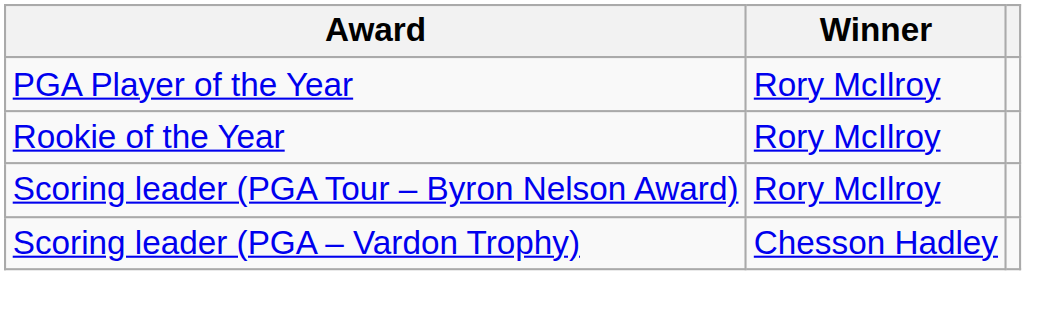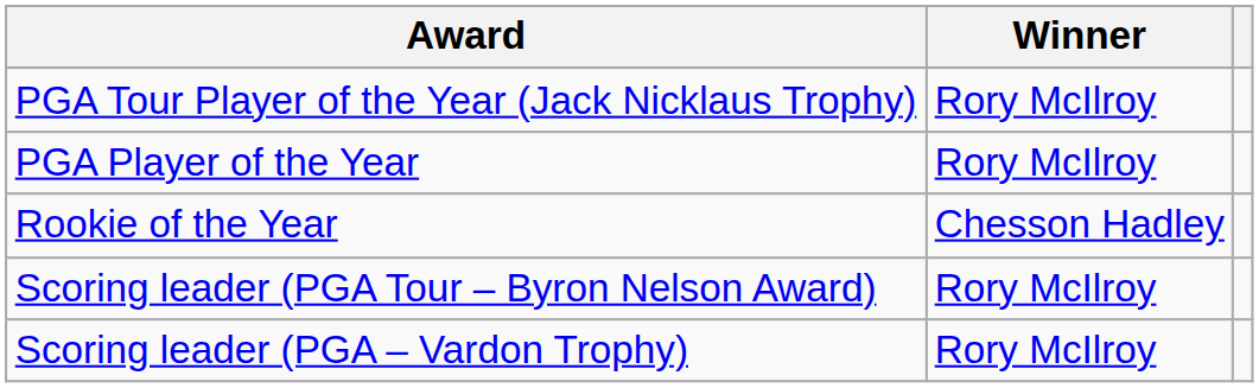+ row: PGA Tour Player of the Year (Jack Nicklaus Trophy) | Rory McIlroy
Rookie of the Year | Winner: Rory McIlroy -> Chesson Hadley
Scoring leader (PGA – Vardon Trophy) | Winner: Chesson Hadley -> Rory McIlroy
